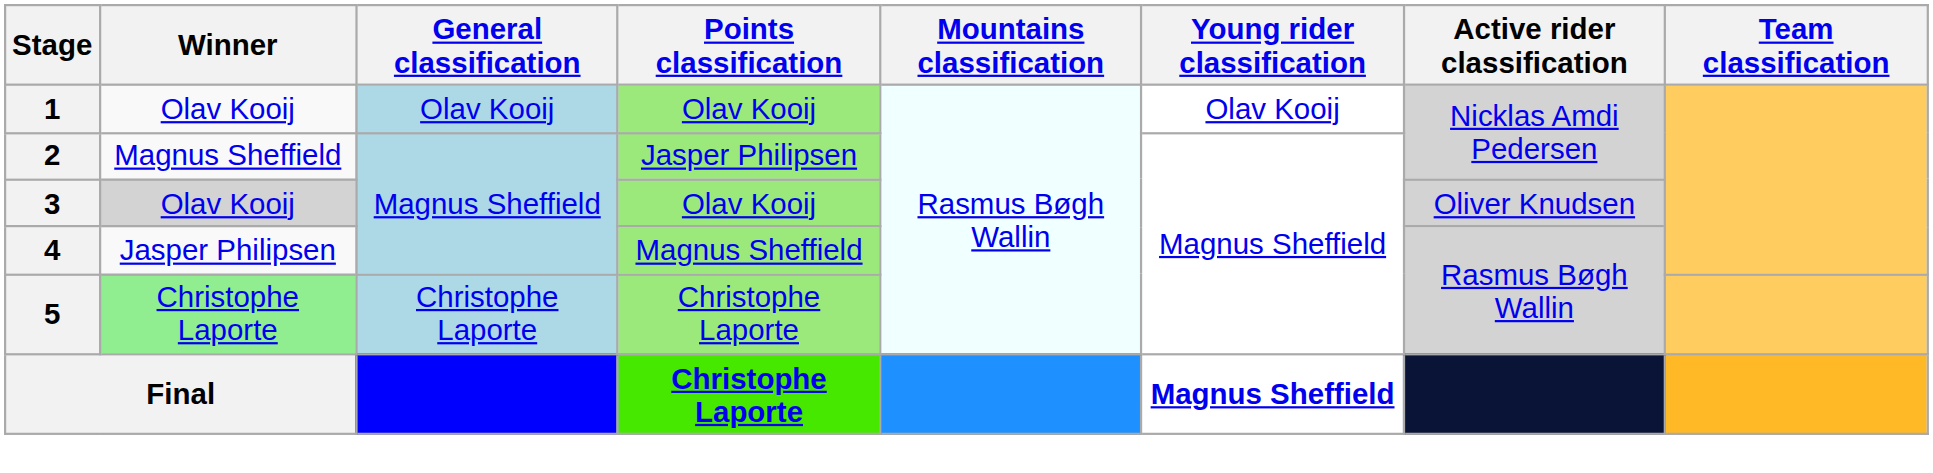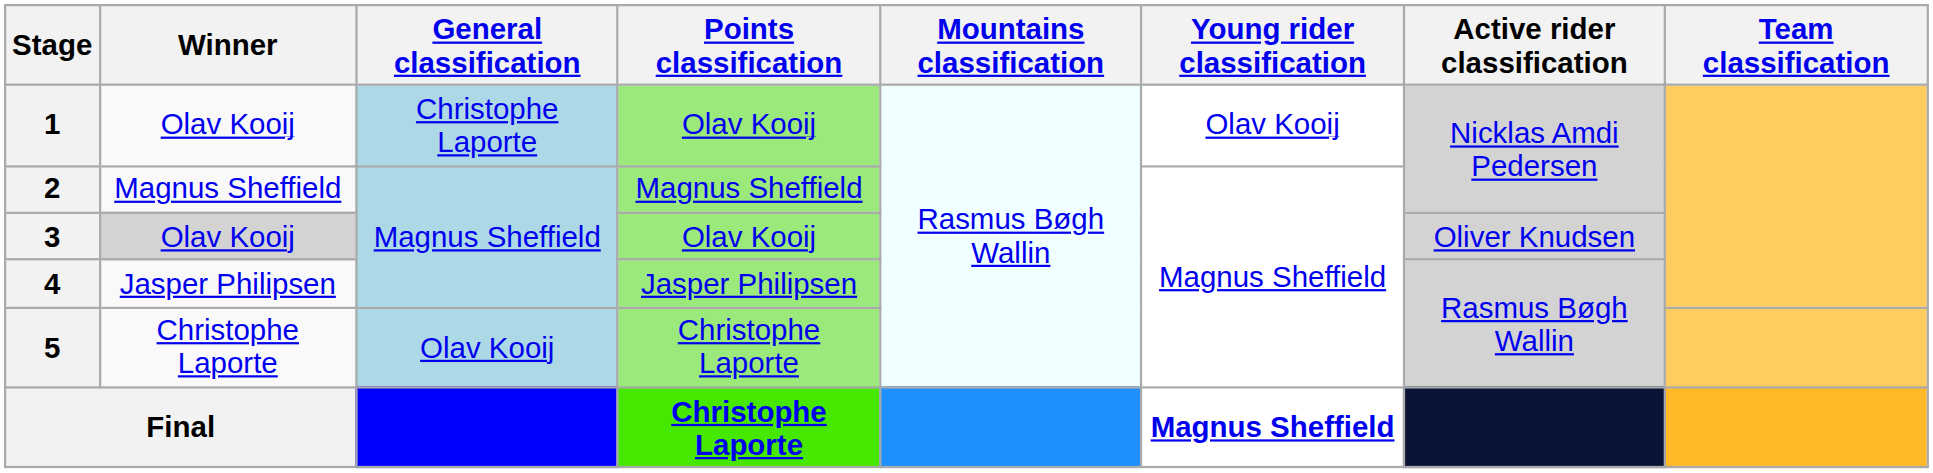1 | General classification: Olav Kooij -> Christophe Laporte
2 | Points classification: Jasper Philipsen -> Magnus Sheffield
4 | Points classification: Magnus Sheffield -> Jasper Philipsen
5 | Winner: lightgreen background -> no background
5 | General classification: Christophe Laporte -> Olav Kooij
